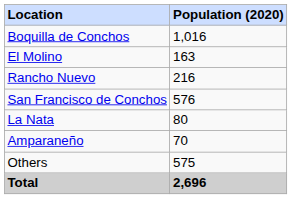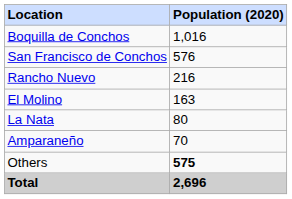rows swapped: San Francisco de Conchos <-> El Molino
Others | Population (2020): normal -> bold
